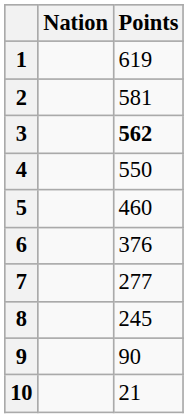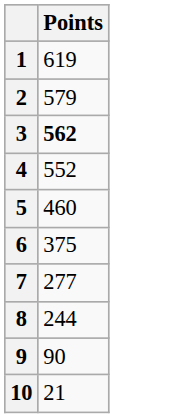- column: Nation
2 | Points: 581 -> 579
4 | Points: 550 -> 552
6 | Points: 376 -> 375
8 | Points: 245 -> 244
